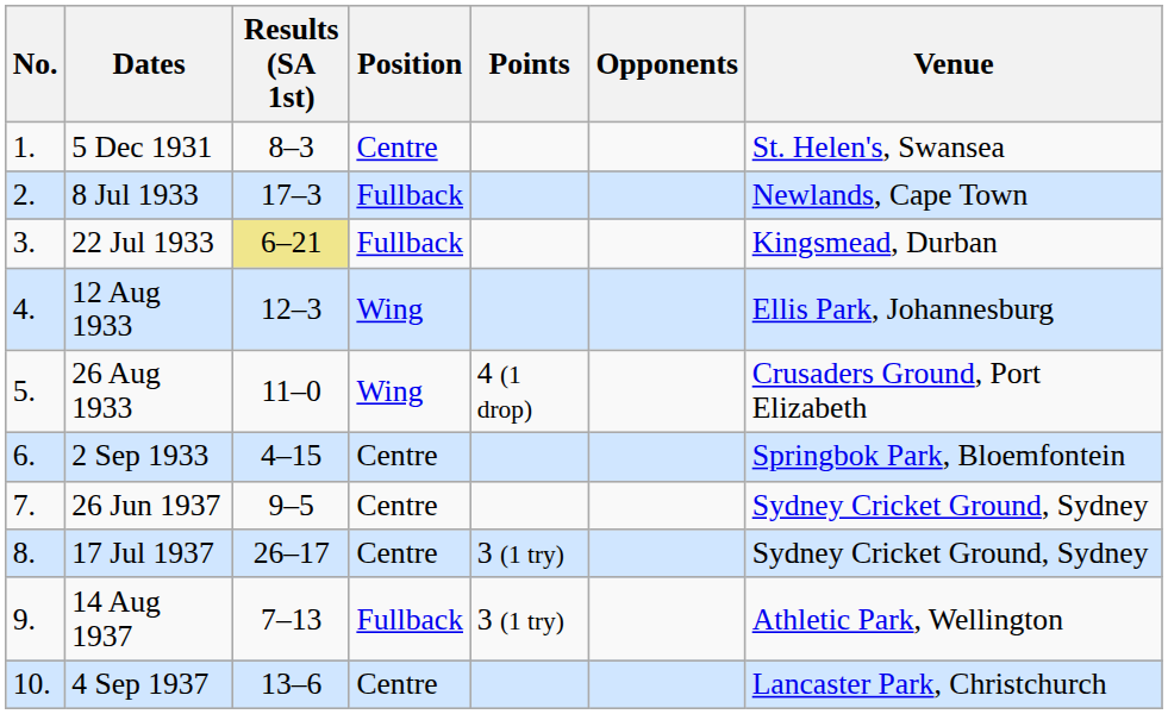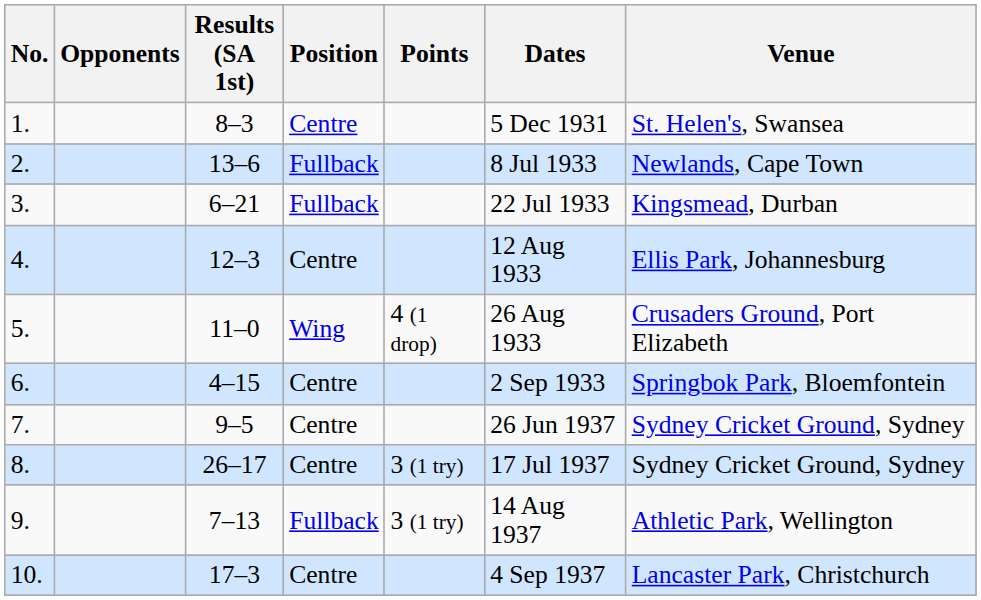columns swapped: Opponents <-> Dates
2. | Results (SA 1st): 17–3 -> 13–6
3. | Results (SA 1st): khaki background -> no background
4. | Position: Wing -> Centre
10. | Results (SA 1st): 13–6 -> 17–3
